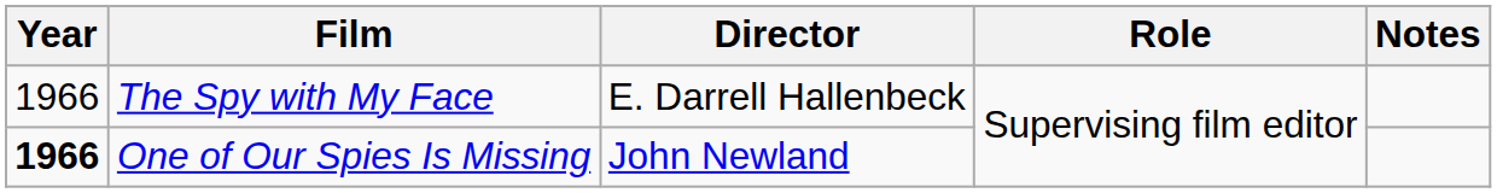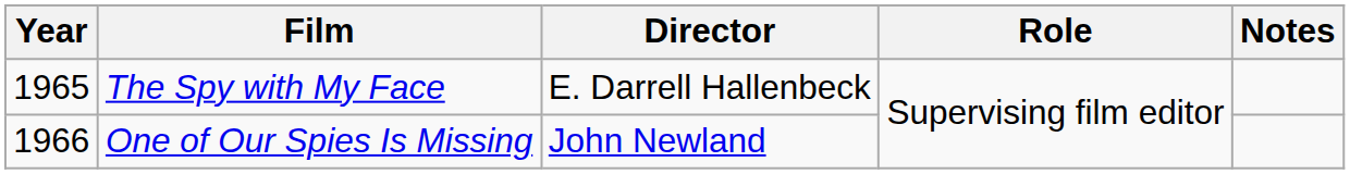The Spy with My Face | Year: 1966 -> 1965
One of Our Spies Is Missing | Year: bold -> normal
